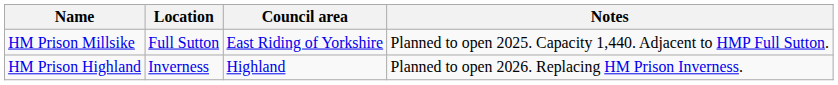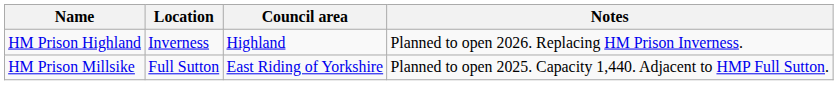rows swapped: HM Prison Millsike <-> HM Prison Highland
